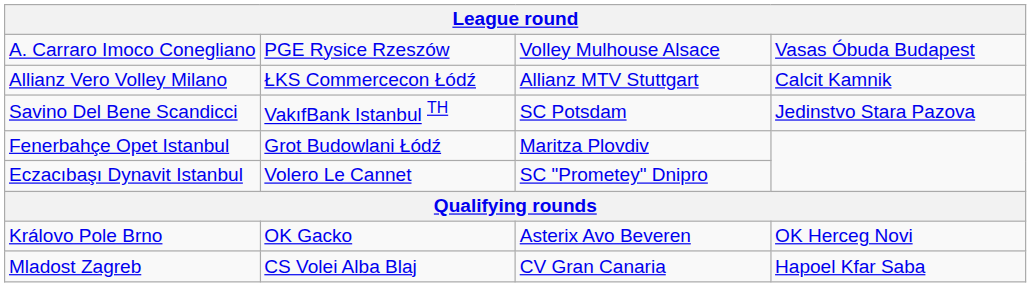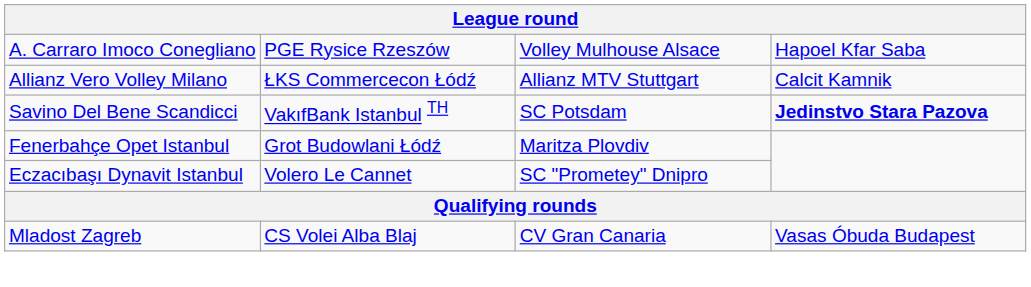A. Carraro Imoco Conegliano | column 4: Vasas Óbuda Budapest -> Hapoel Kfar Saba
Savino Del Bene Scandicci | column 4: normal -> bold
- row: Královo Pole Brno | OK Gacko | Asterix Avo Beveren | OK Herceg Novi
Mladost Zagreb | column 4: Hapoel Kfar Saba -> Vasas Óbuda Budapest
